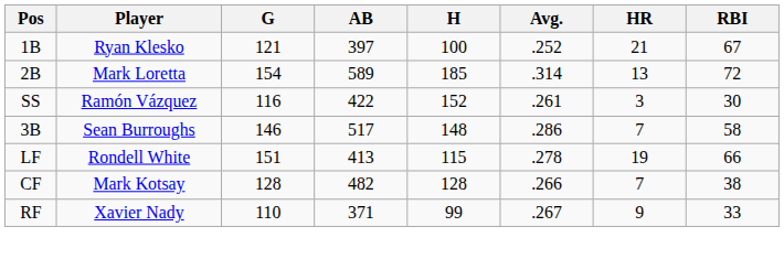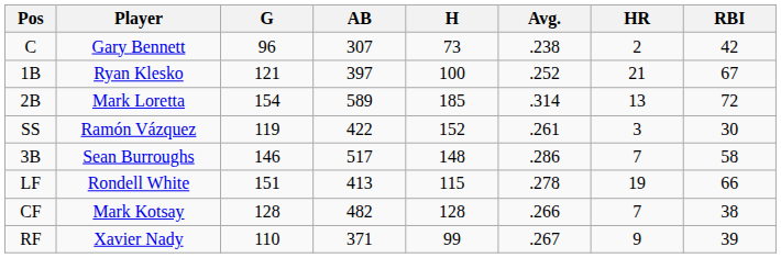+ row: C | Gary Bennett | 96 | 307 | 73 | .238 | 2 | 42
SS | G: 116 -> 119
RF | RBI: 33 -> 39
